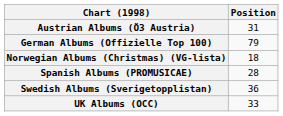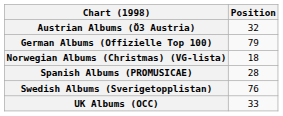Austrian Albums (Ö3 Austria) | Position: 31 -> 32
Swedish Albums (Sverigetopplistan) | Position: 36 -> 76
